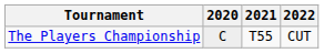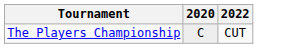- column: 2021 | T55
